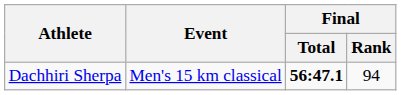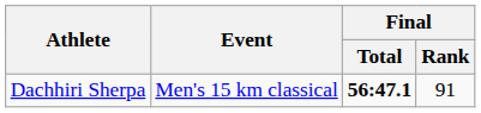Dachhiri Sherpa | Final / Rank: 94 -> 91
